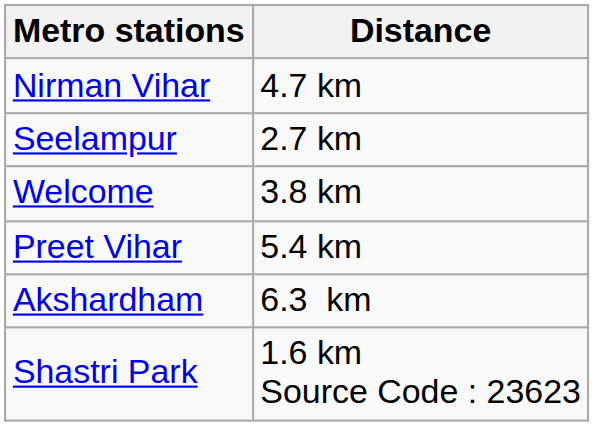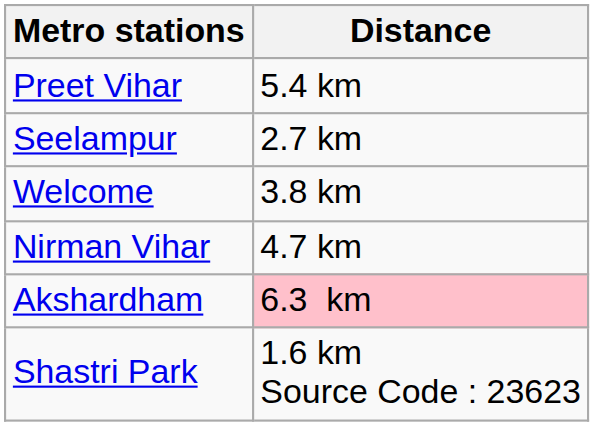rows swapped: Nirman Vihar <-> Preet Vihar
Akshardham | Distance: no background -> pink background
